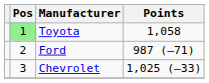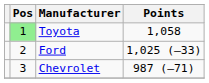Ford | Points: 987 (–71) -> 1,025 (–33)
Chevrolet | Points: 1,025 (–33) -> 987 (–71)
